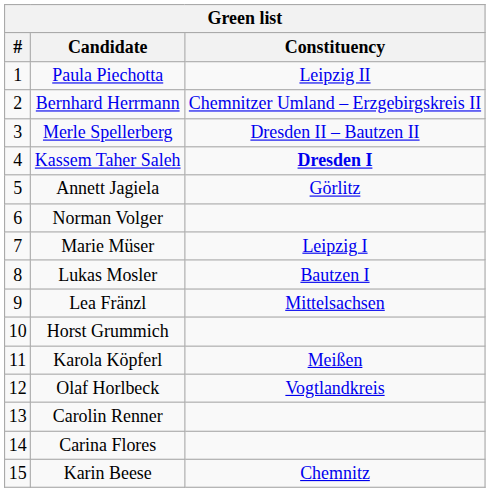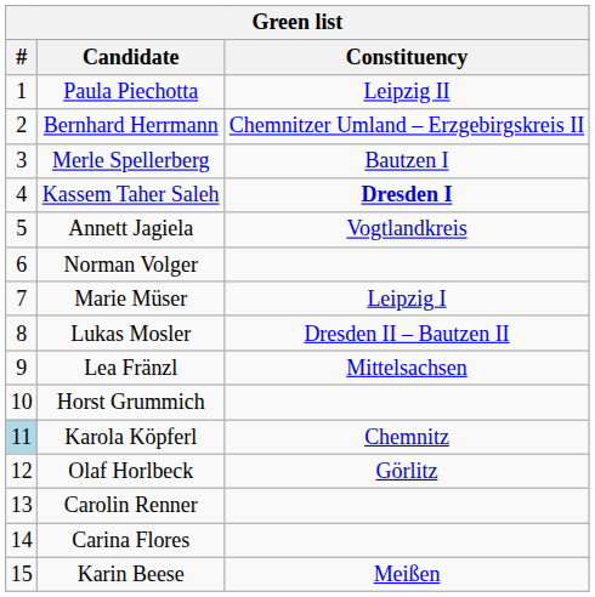Merle Spellerberg | Constituency: Dresden II – Bautzen II -> Bautzen I
Annett Jagiela | Constituency: Görlitz -> Vogtlandkreis
Lukas Mosler | Constituency: Bautzen I -> Dresden II – Bautzen II
Karola Köpferl | #: no background -> lightblue background
Karola Köpferl | Constituency: Meißen -> Chemnitz
Olaf Horlbeck | Constituency: Vogtlandkreis -> Görlitz
Karin Beese | Constituency: Chemnitz -> Meißen
